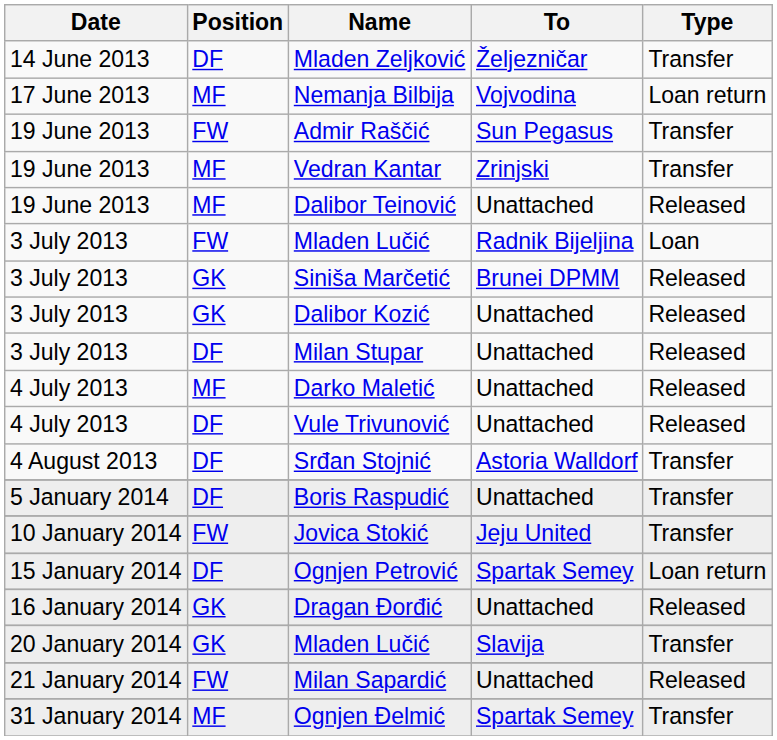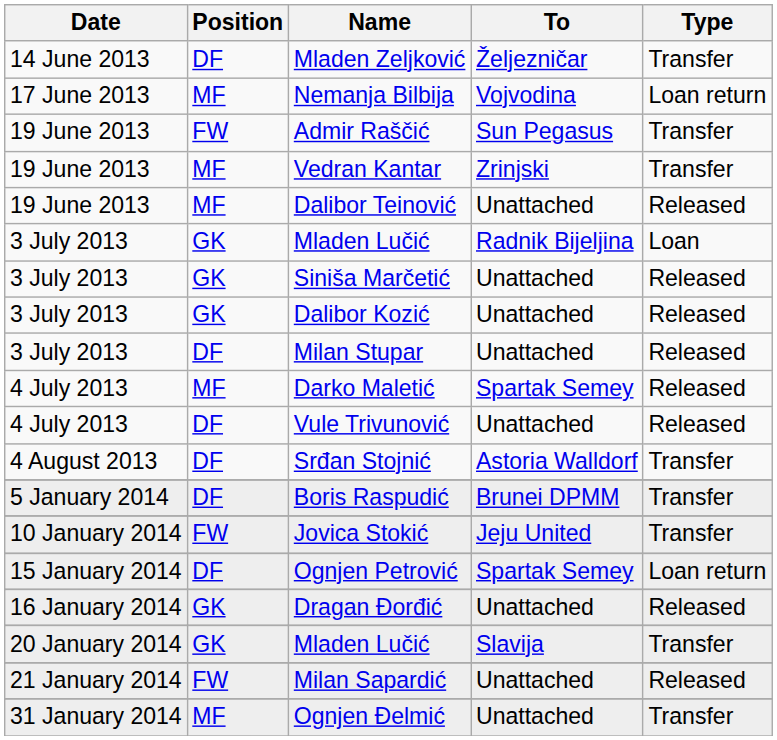3 July 2013 / Mladen Lučić | Position: FW -> GK
Siniša Marčetić | To: Brunei DPMM -> Unattached
Darko Maletić | To: Unattached -> Spartak Semey
Boris Raspudić | To: Unattached -> Brunei DPMM
Ognjen Đelmić | To: Spartak Semey -> Unattached
